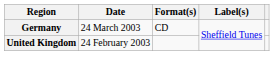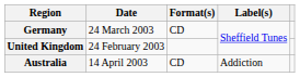+ row: Australia | 14 April 2003 | CD | Addiction
